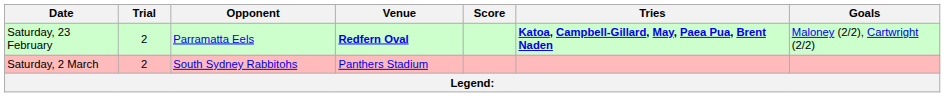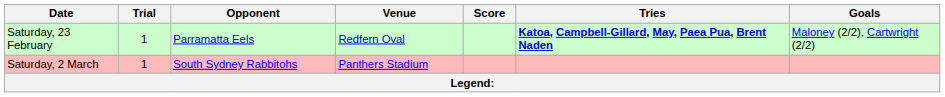Saturday, 23 February | Trial: 2 -> 1
Saturday, 23 February | Venue: bold -> normal
Saturday, 2 March | Trial: 2 -> 1
